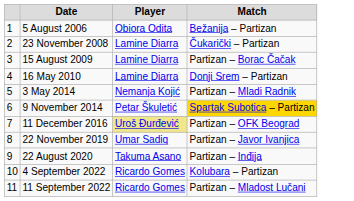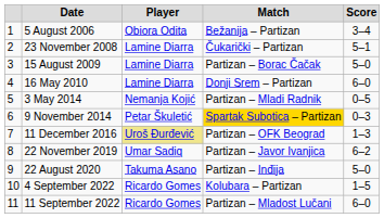+ column: Score | 3–4 | 5–1 | 5–0 | 6–0 | 0–5 | 0–3 | 1–3 | 6–2 | 5–0 | 1–5 | 6–0
